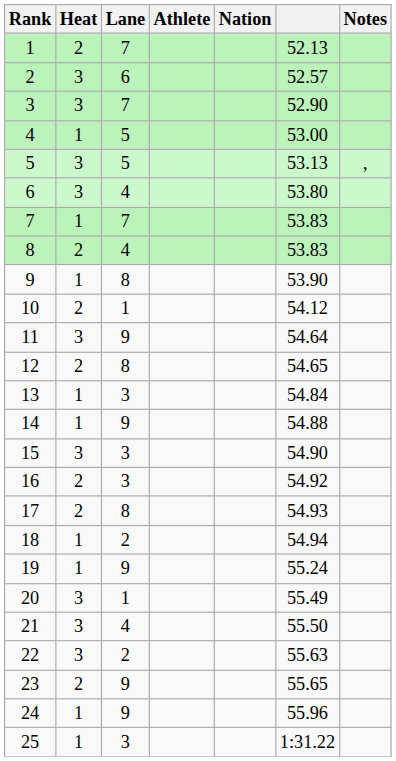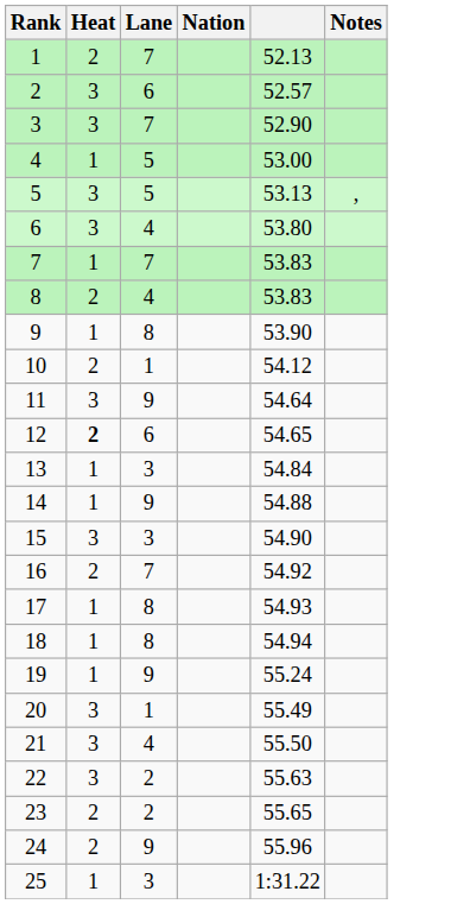- column: Athlete
12 | Heat: normal -> bold
12 | Lane: 8 -> 6
16 | Lane: 3 -> 7
17 | Heat: 2 -> 1
18 | Lane: 2 -> 8
23 | Lane: 9 -> 2
24 | Heat: 1 -> 2
